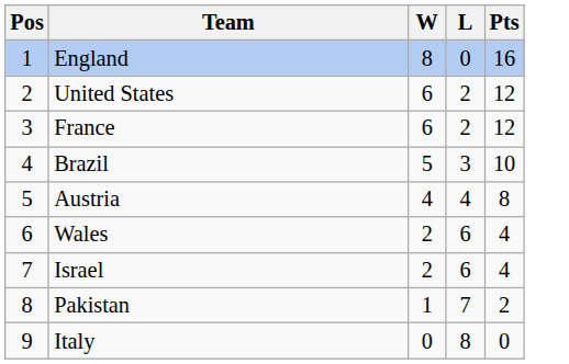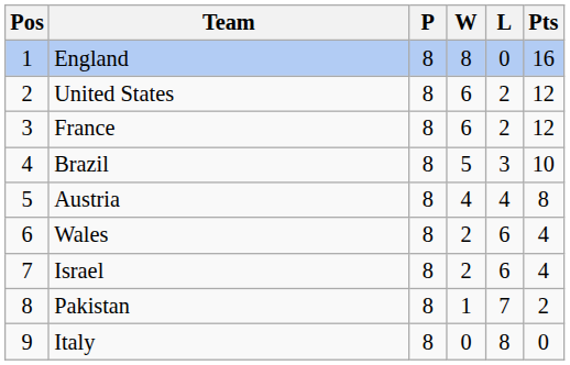+ column: P | 8 | 8 | 8 | 8 | 8 | 8 | 8 | 8 | 8
